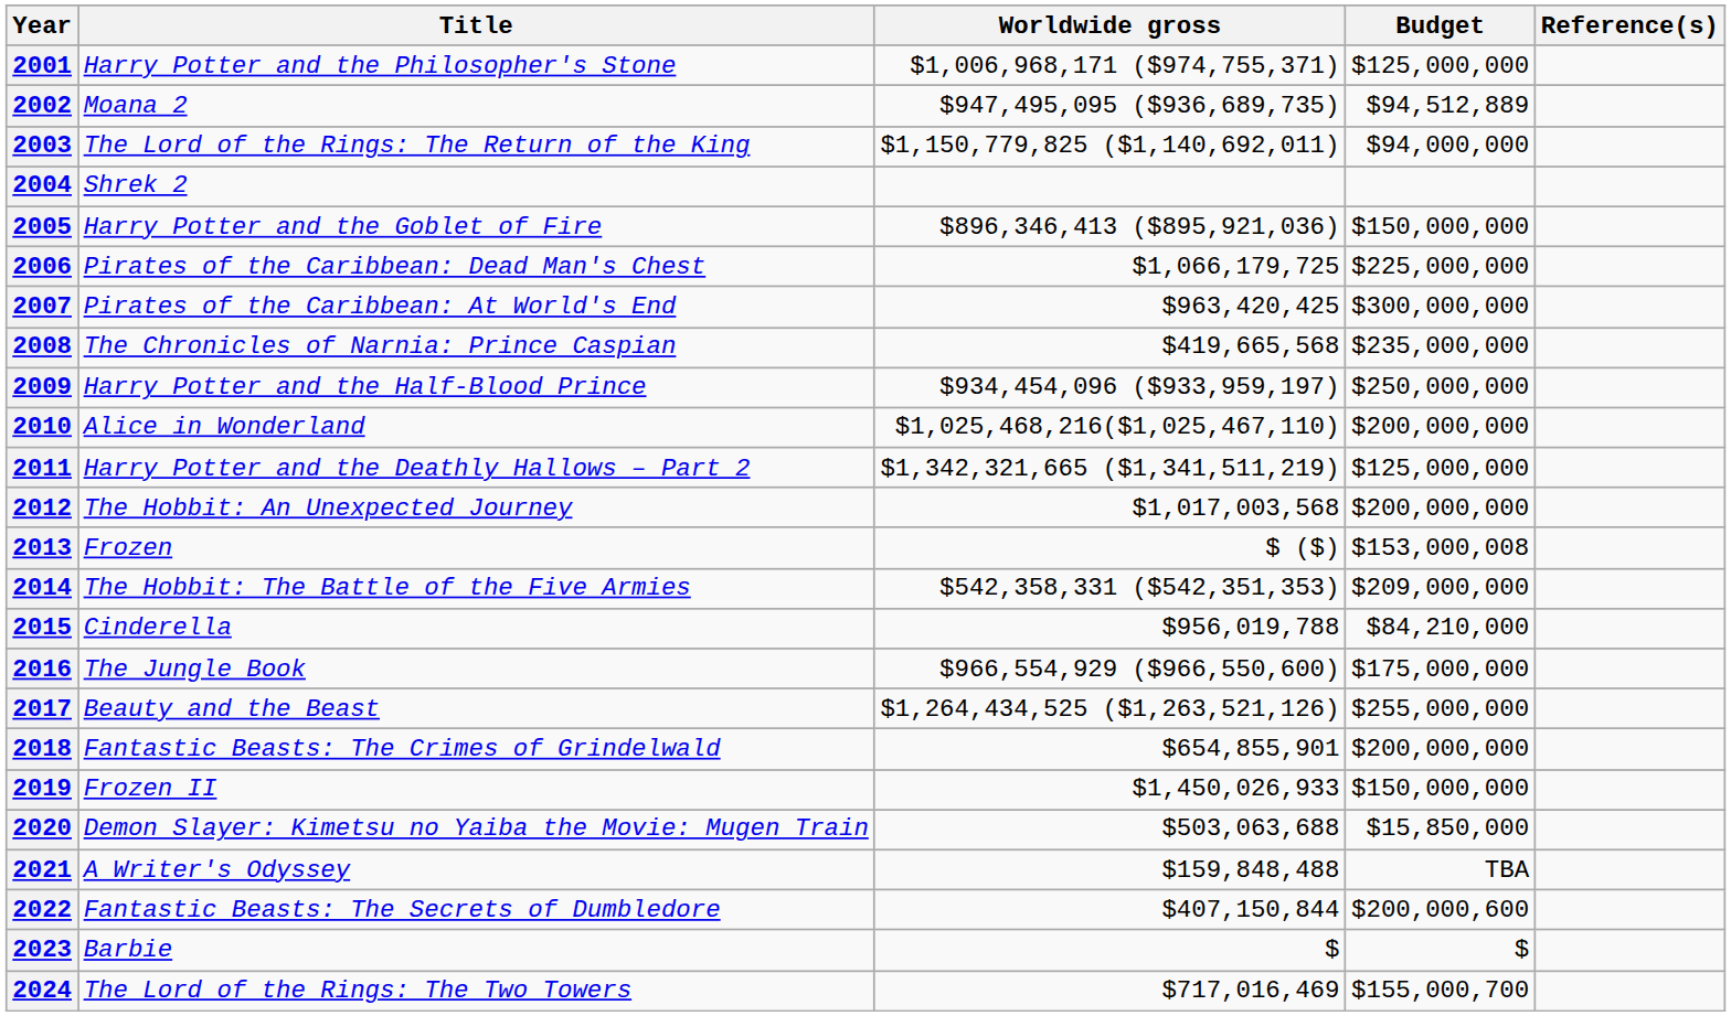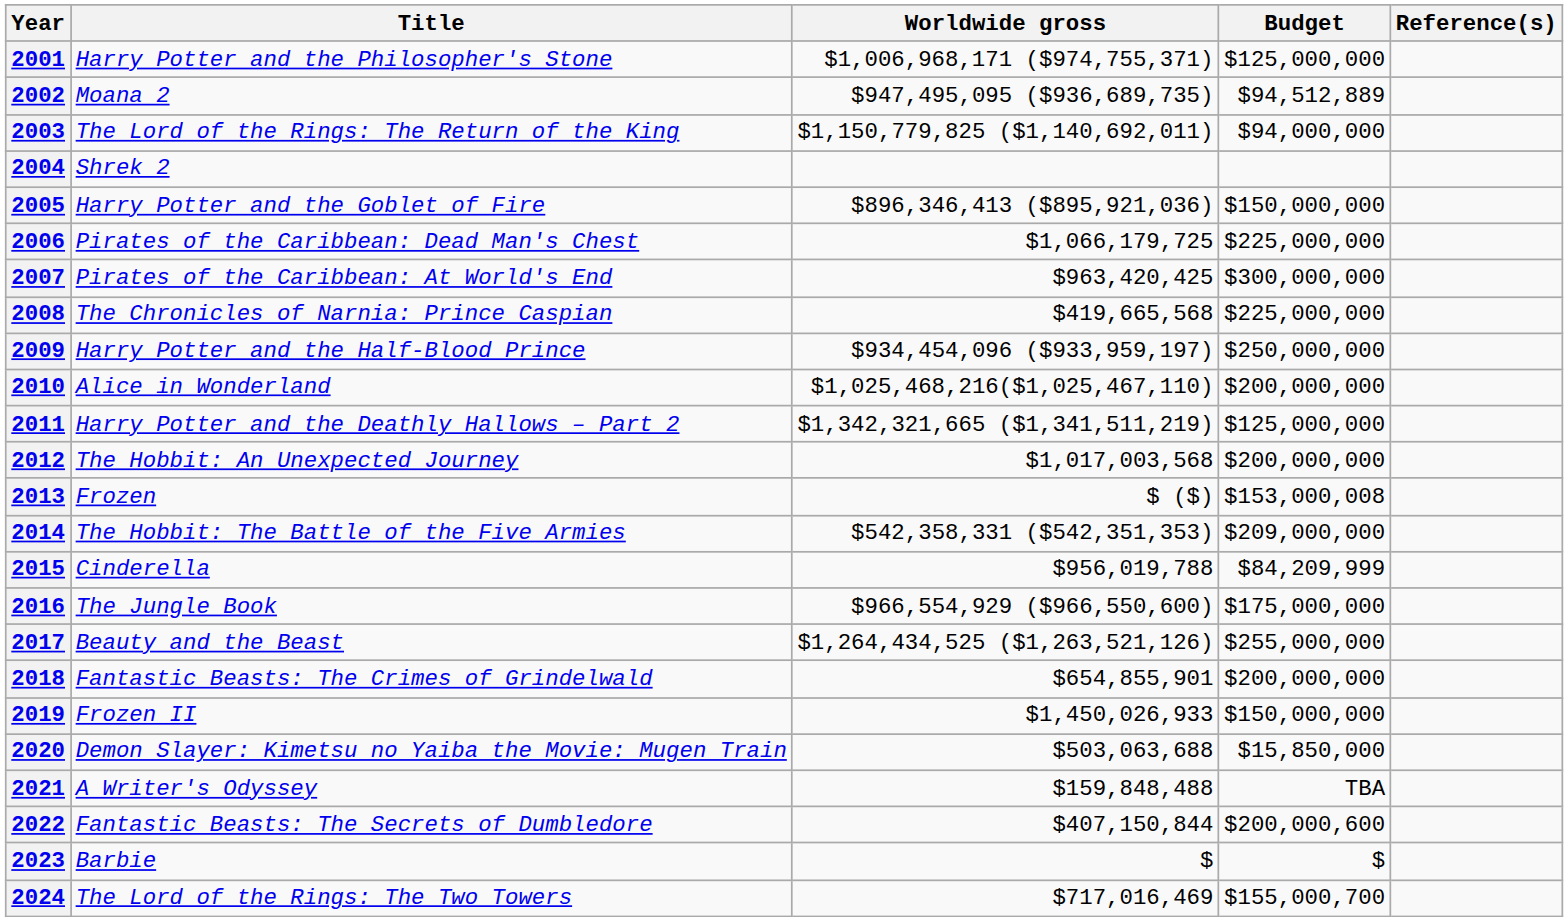2008 | Budget: $235,000,000 -> $225,000,000
2015 | Budget: $84,210,000 -> $84,209,999
